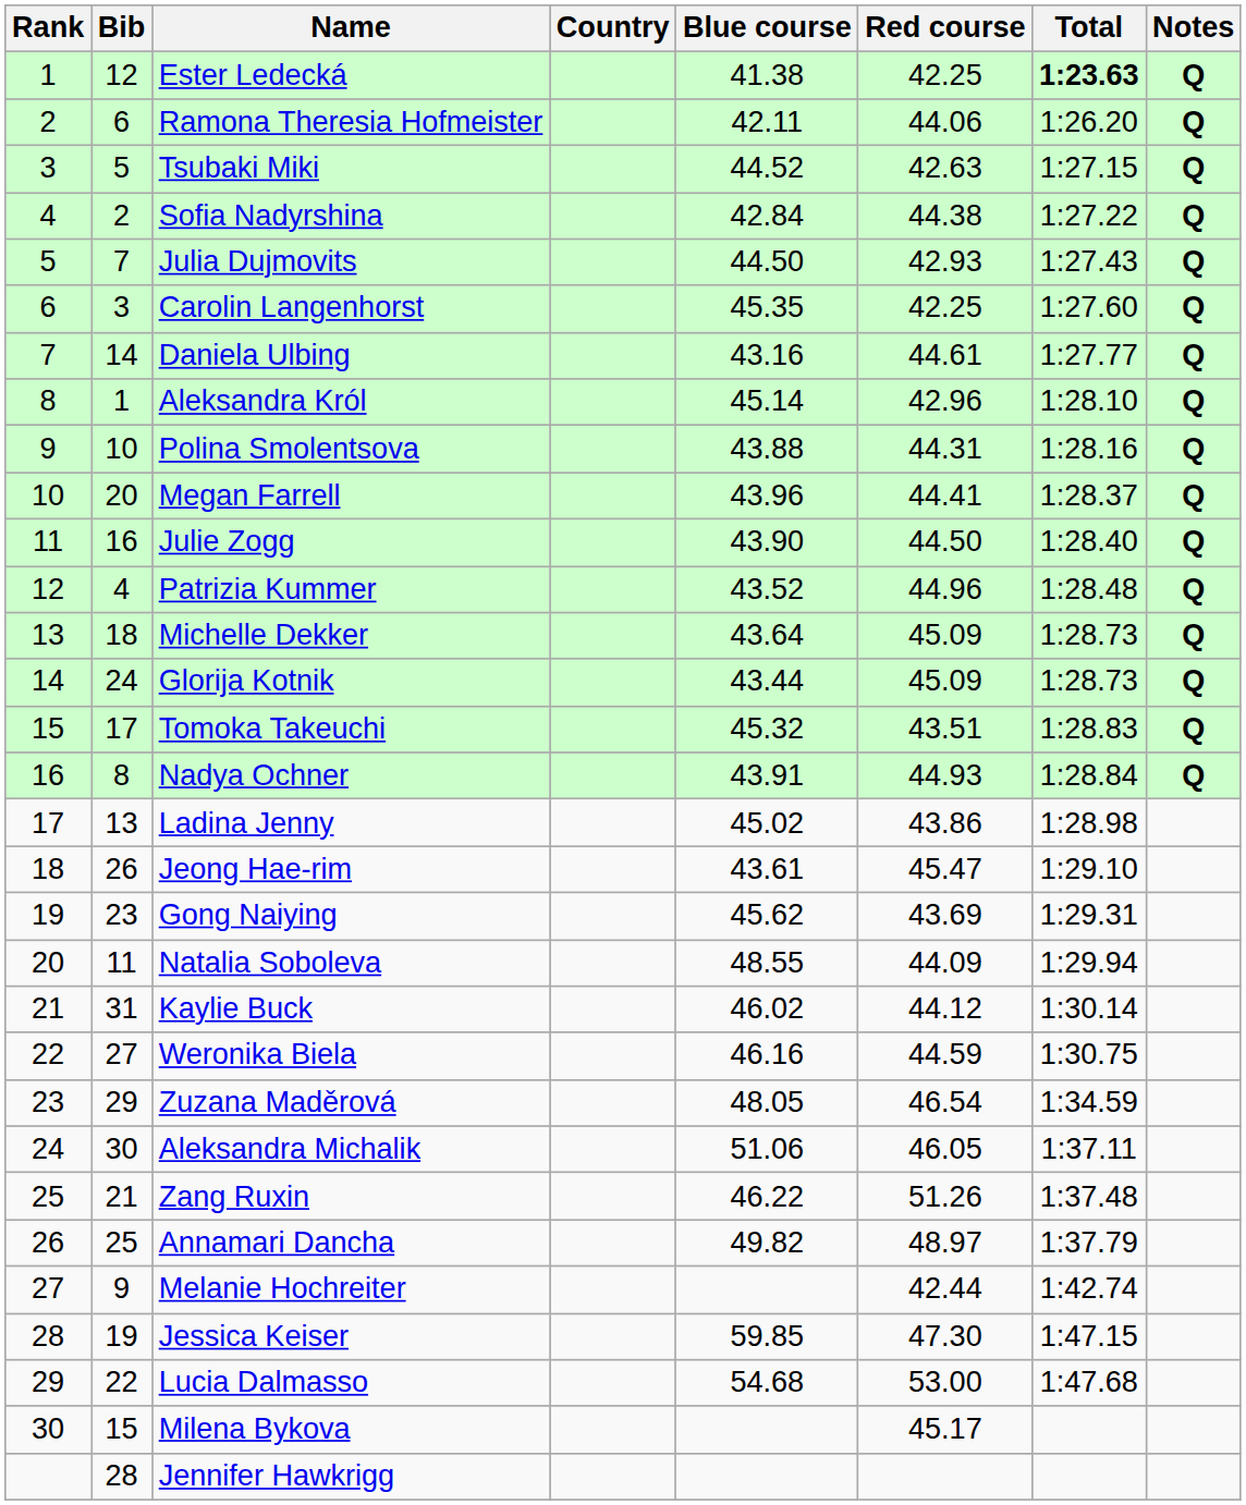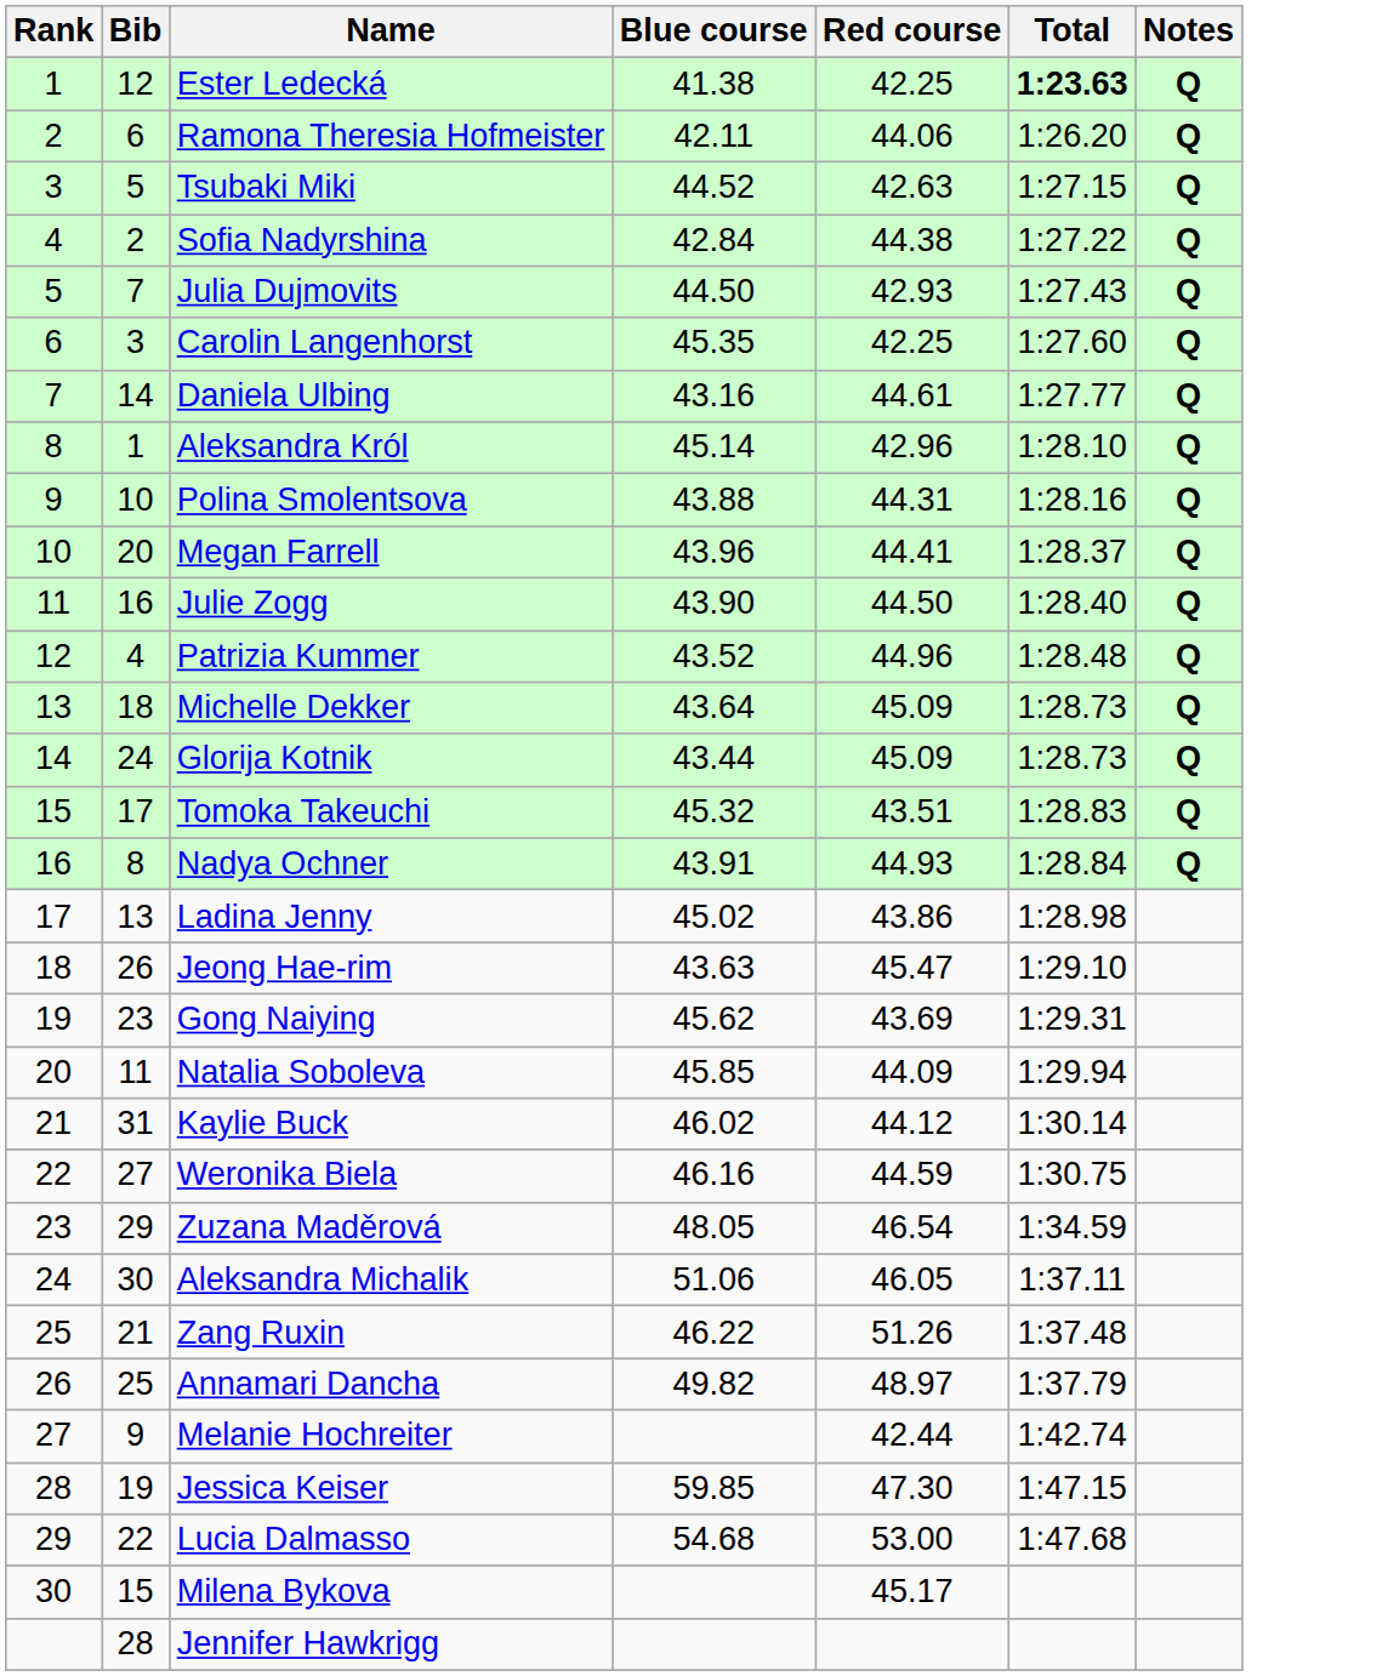- column: Country
Jeong Hae-rim | Blue course: 43.61 -> 43.63
Natalia Soboleva | Blue course: 48.55 -> 45.85
